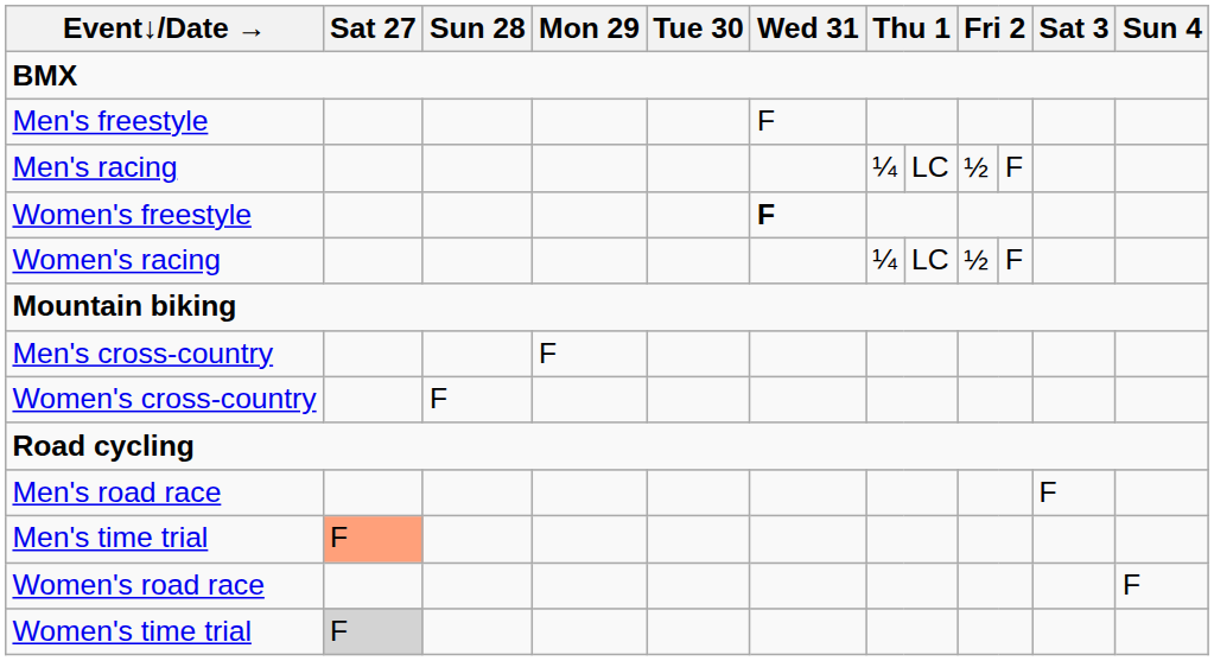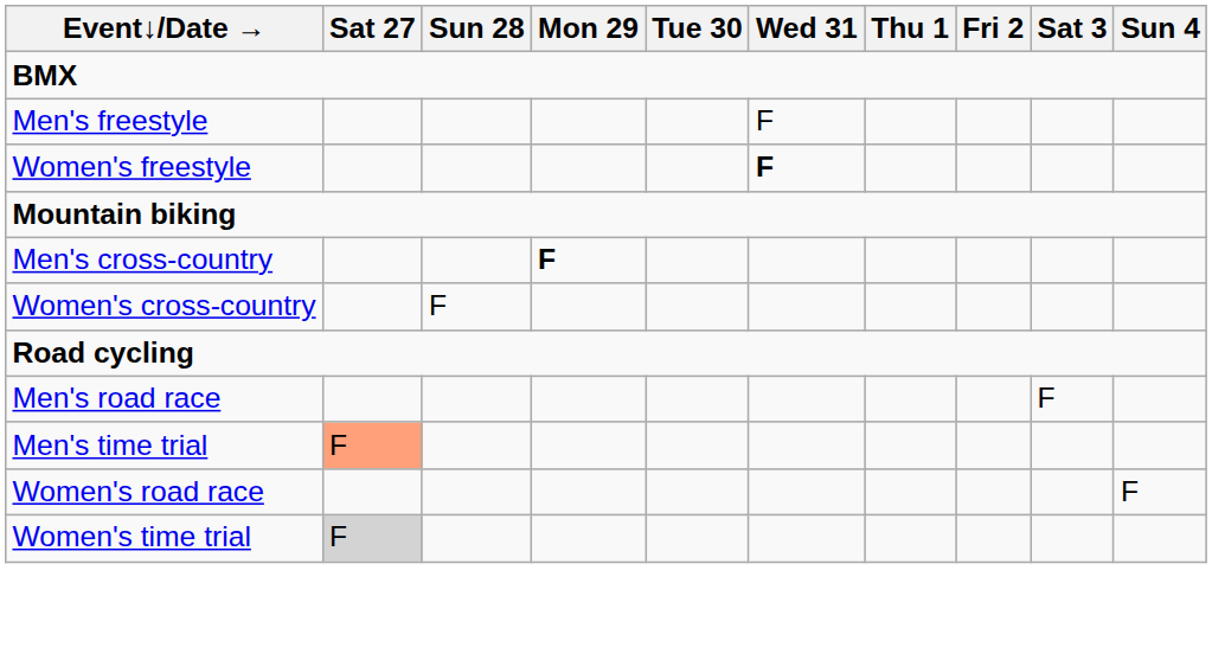- row: Men's racing | ¼ | LC | ½ | F
- row: Women's racing | ¼ | LC | ½ | F
Men's cross-country | Mon 29: normal -> bold
